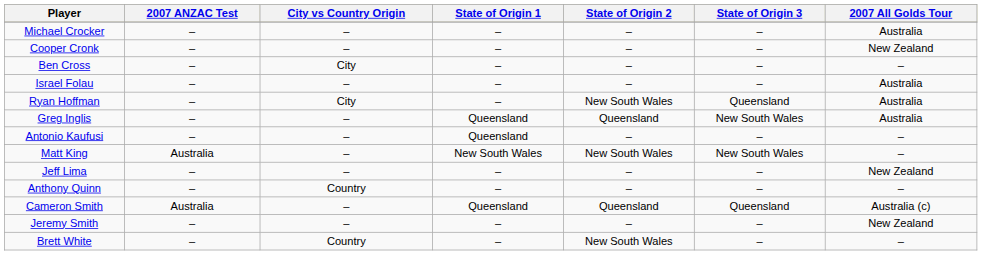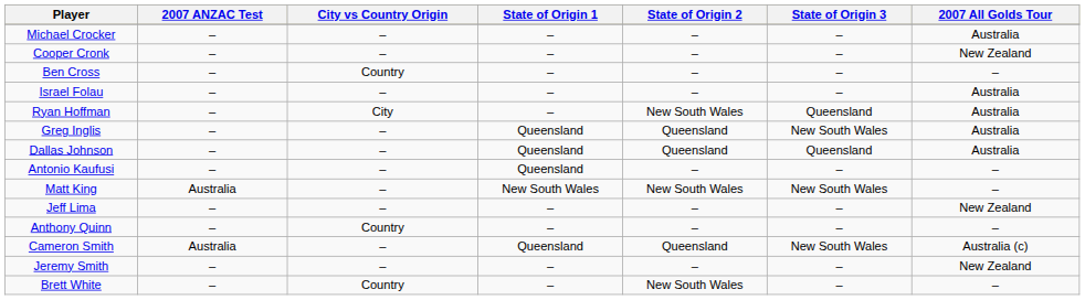Ben Cross | City vs Country Origin: City -> Country
+ row: Dallas Johnson | – | – | Queensland | Queensland | Queensland | Australia
Cameron Smith | State of Origin 3: Queensland -> New South Wales
